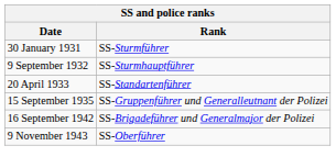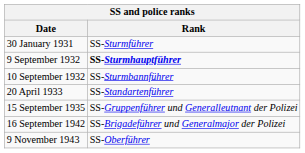9 September 1932 | Rank: normal -> bold
+ row: 10 September 1932 | SS-Sturmbannführer
